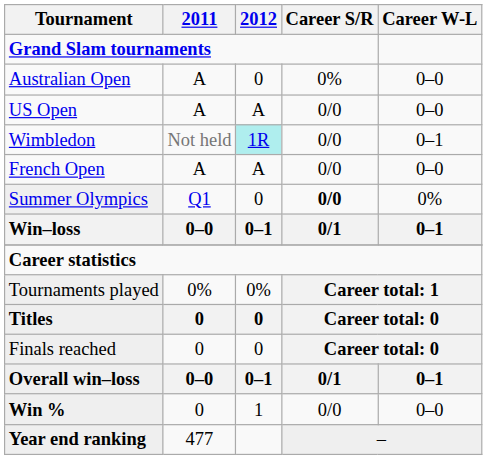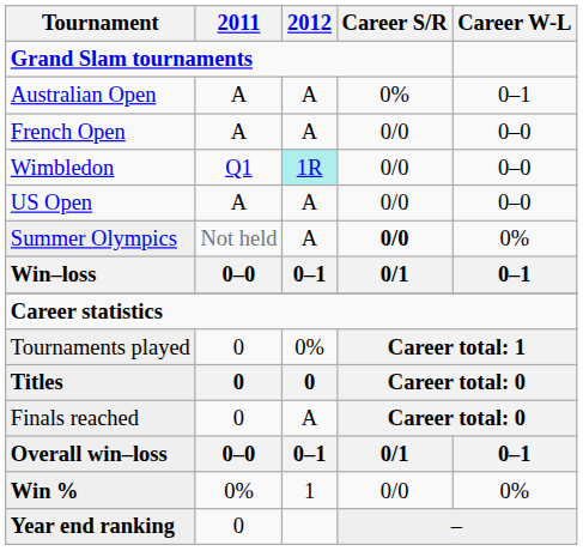Australian Open | 2012: 0 -> A
Australian Open | Career W-L: 0–0 -> 0–1
rows swapped: French Open <-> US Open
Wimbledon | 2011: Not held -> Q1
Wimbledon | Career W-L: 0–1 -> 0–0
Summer Olympics | 2011: Q1 -> Not held
Summer Olympics | 2012: 0 -> A
Tournaments played | 2011: 0% -> 0
Finals reached | 2012: 0 -> A
Win % | 2011: 0 -> 0%
Win % | Career W-L: 0–0 -> 0%
Year end ranking | 2011: 477 -> 0
